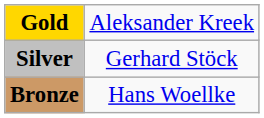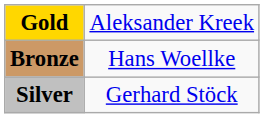rows swapped: Silver <-> Bronze
